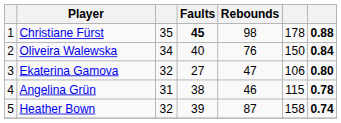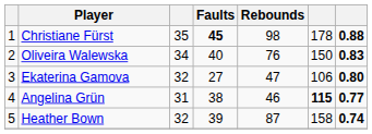Oliveira Walewska | column 7: 0.84 -> 0.83
Angelina Grün | column 6: normal -> bold
Angelina Grün | column 7: 0.78 -> 0.77
